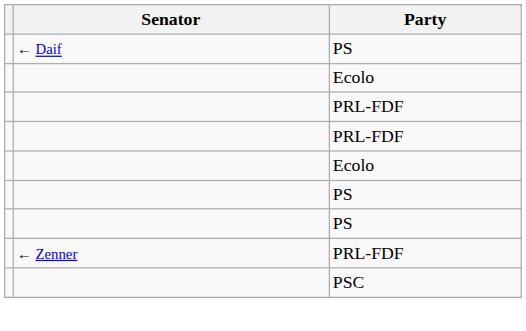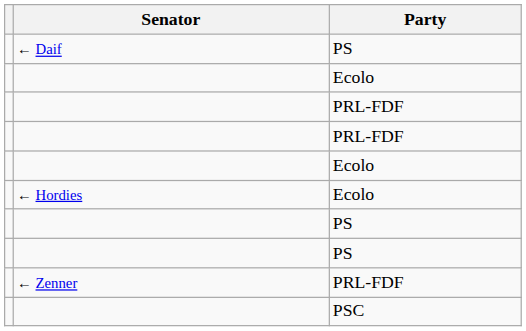+ row: ← Hordies | Ecolo
